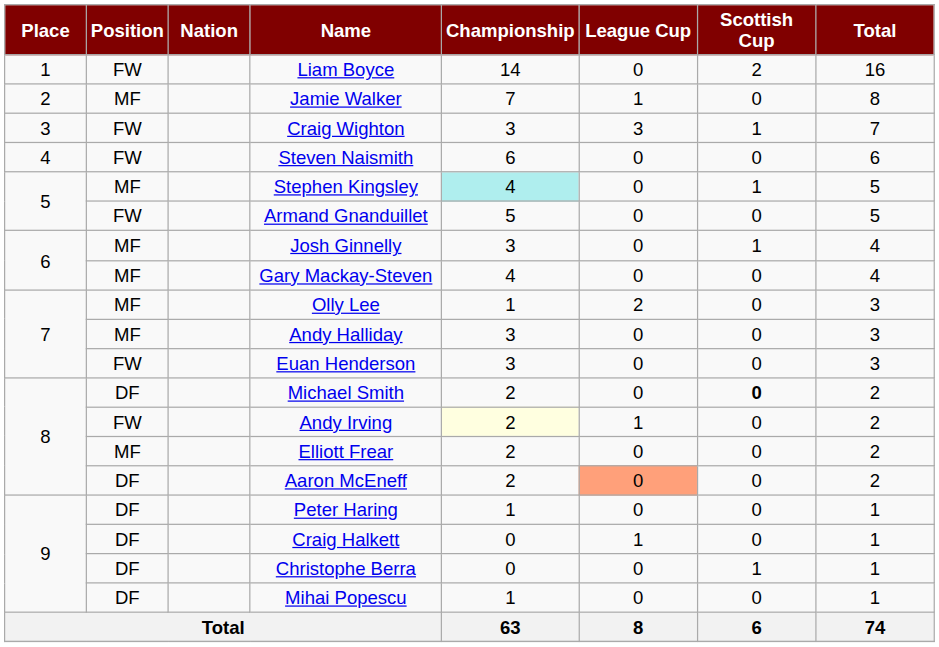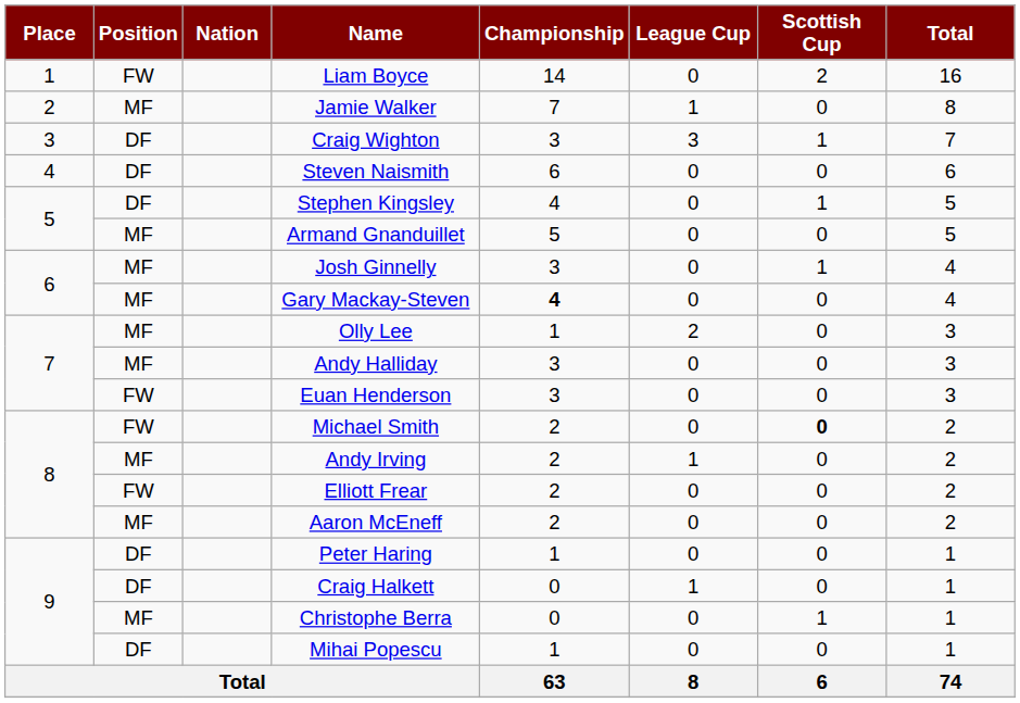Craig Wighton | Position: FW -> DF
Steven Naismith | Position: FW -> DF
Stephen Kingsley | Position: MF -> DF
Stephen Kingsley | Championship: paleturquoise background -> no background
Armand Gnanduillet | Position: FW -> MF
Gary Mackay-Steven | Championship: normal -> bold
Michael Smith | Position: DF -> FW
Andy Irving | Position: FW -> MF
Andy Irving | Championship: lightyellow background -> no background
Elliott Frear | Position: MF -> FW
Aaron McEneff | Position: DF -> MF
Aaron McEneff | League Cup: lightsalmon background -> no background
Christophe Berra | Position: DF -> MF
